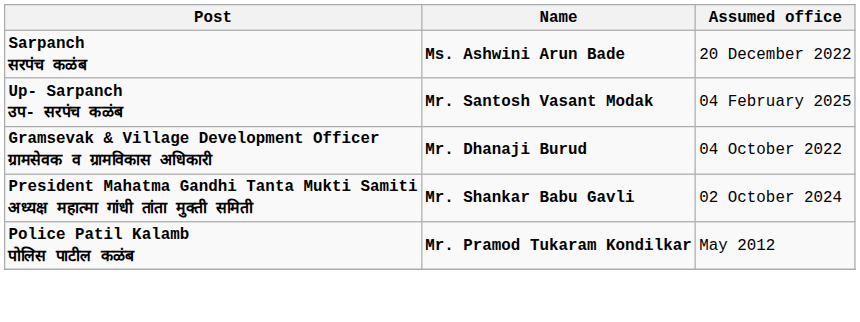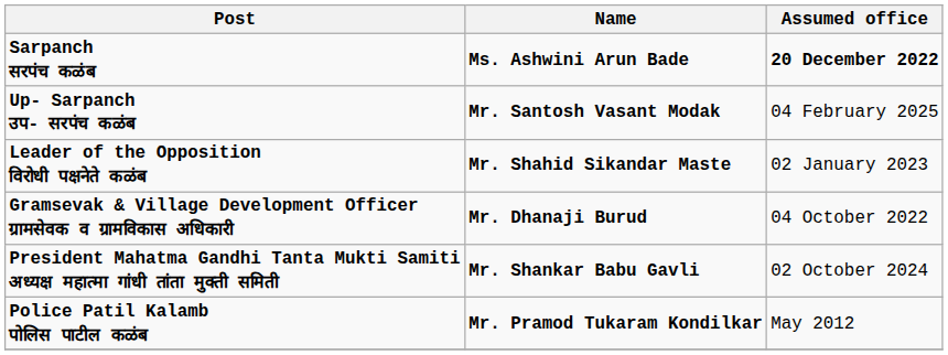Sarpanch सरपंच कळंब | Assumed office: normal -> bold
+ row: Leader of the Opposition विरोधी पक्षनेते कळंब | Mr. Shahid Sikandar Maste | 02 January 2023
